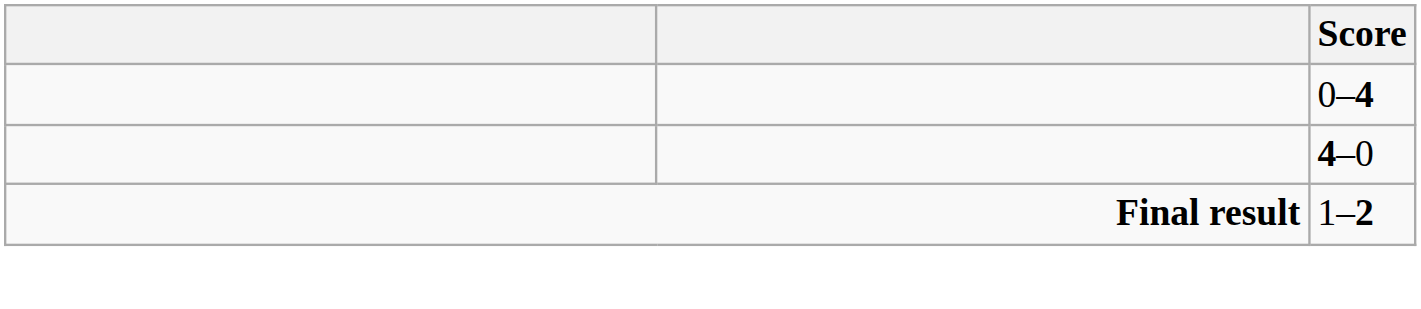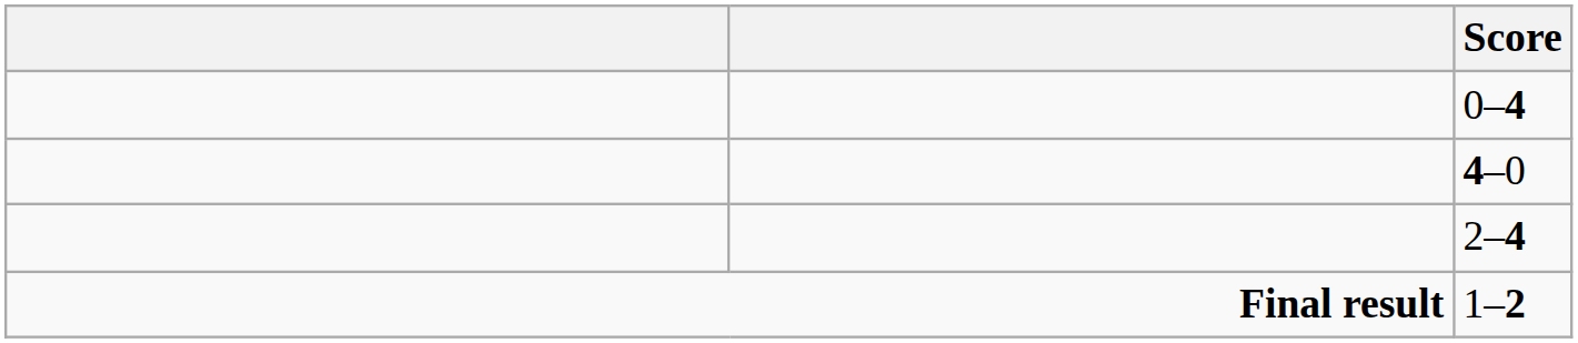+ row: 2–4
